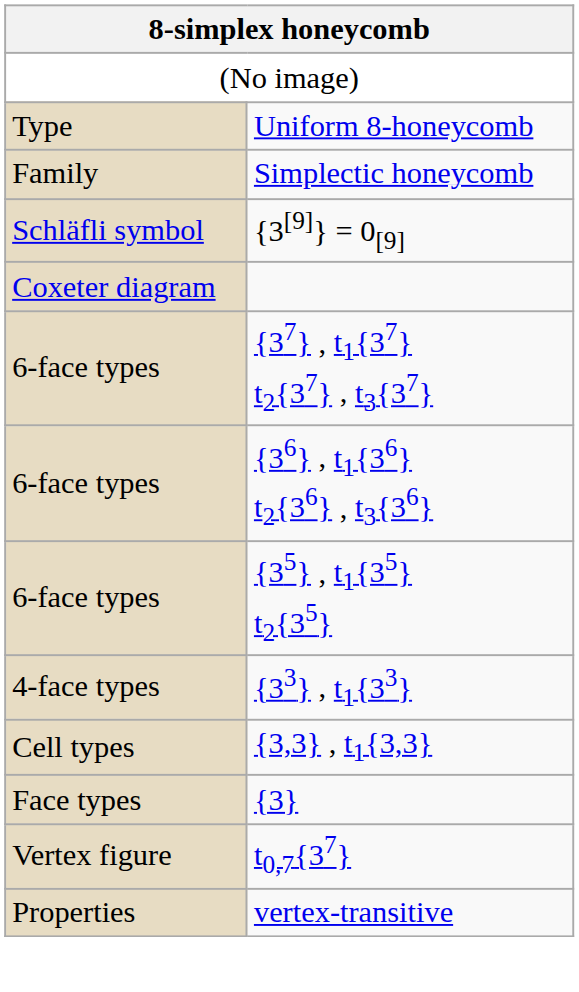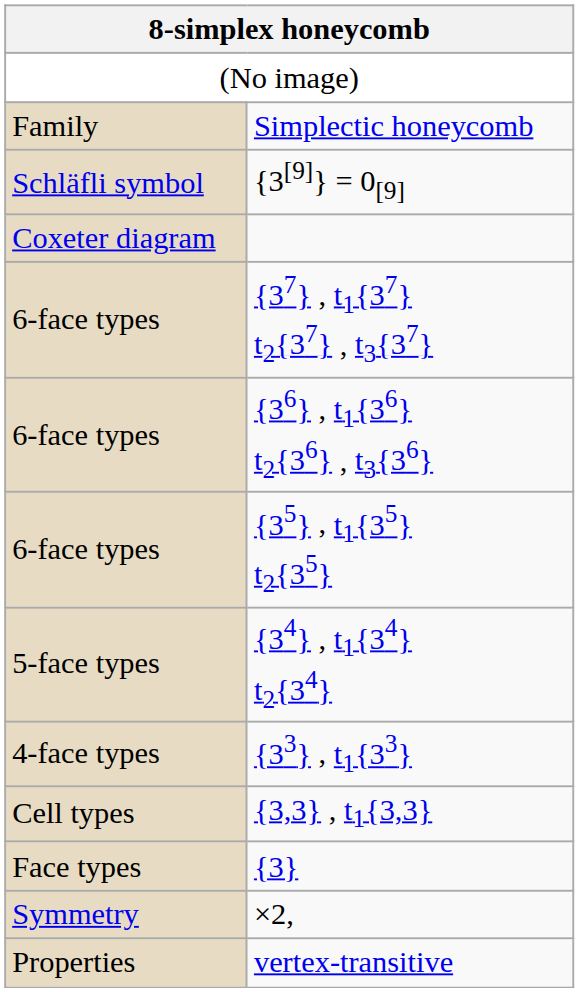- row: Type | Uniform 8-honeycomb
+ row: 5-face types | {34} , t1{34} t2{34}
- row: Vertex figure | t0,7{37}
+ row: Symmetry | ×2,
